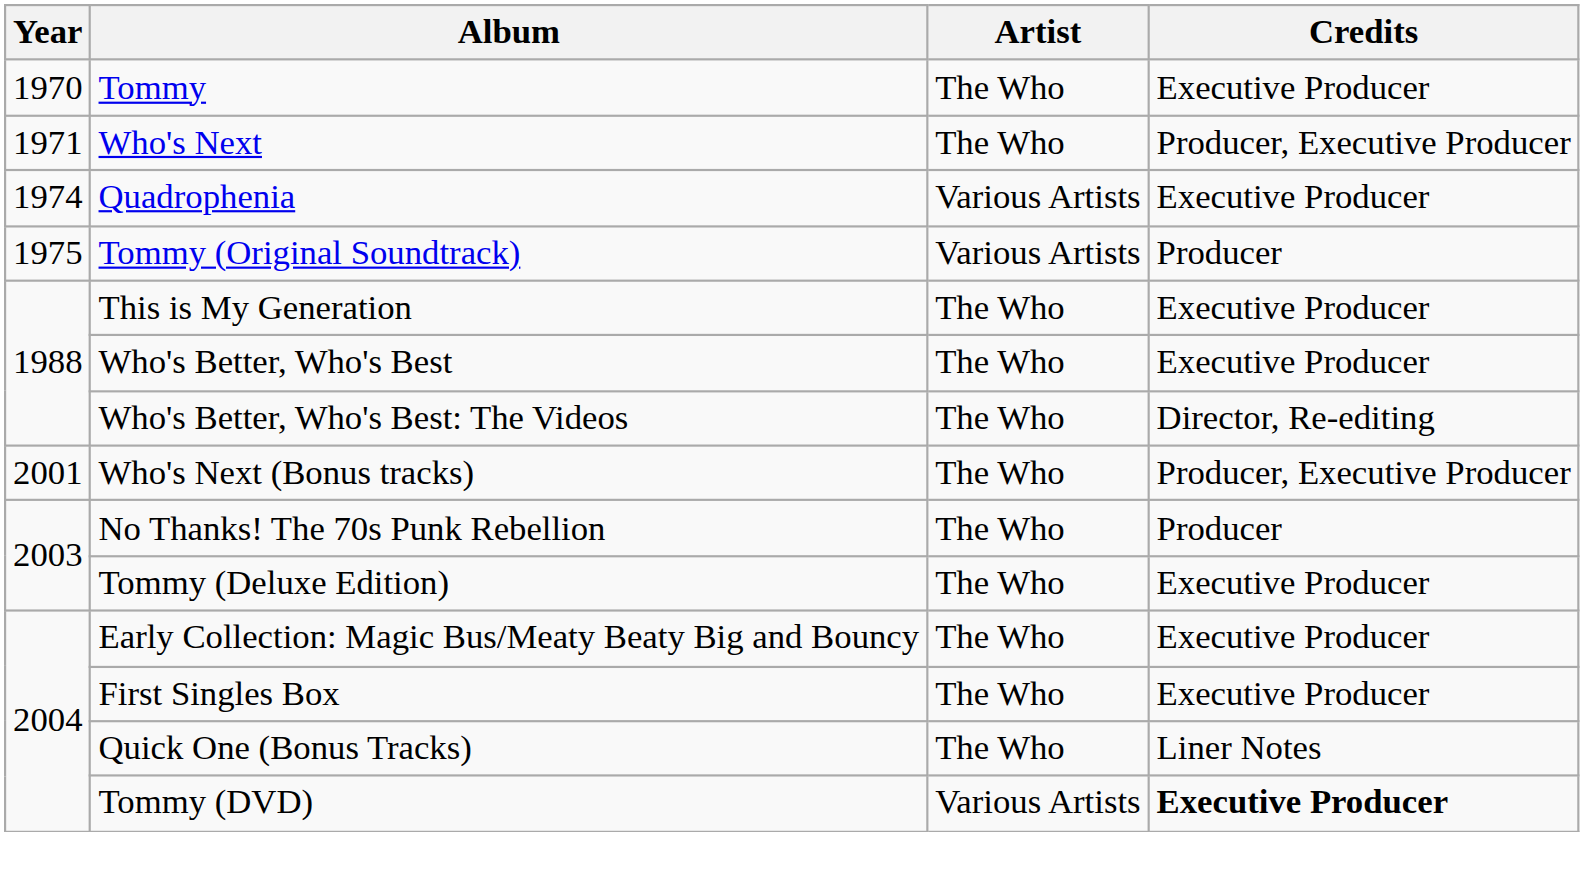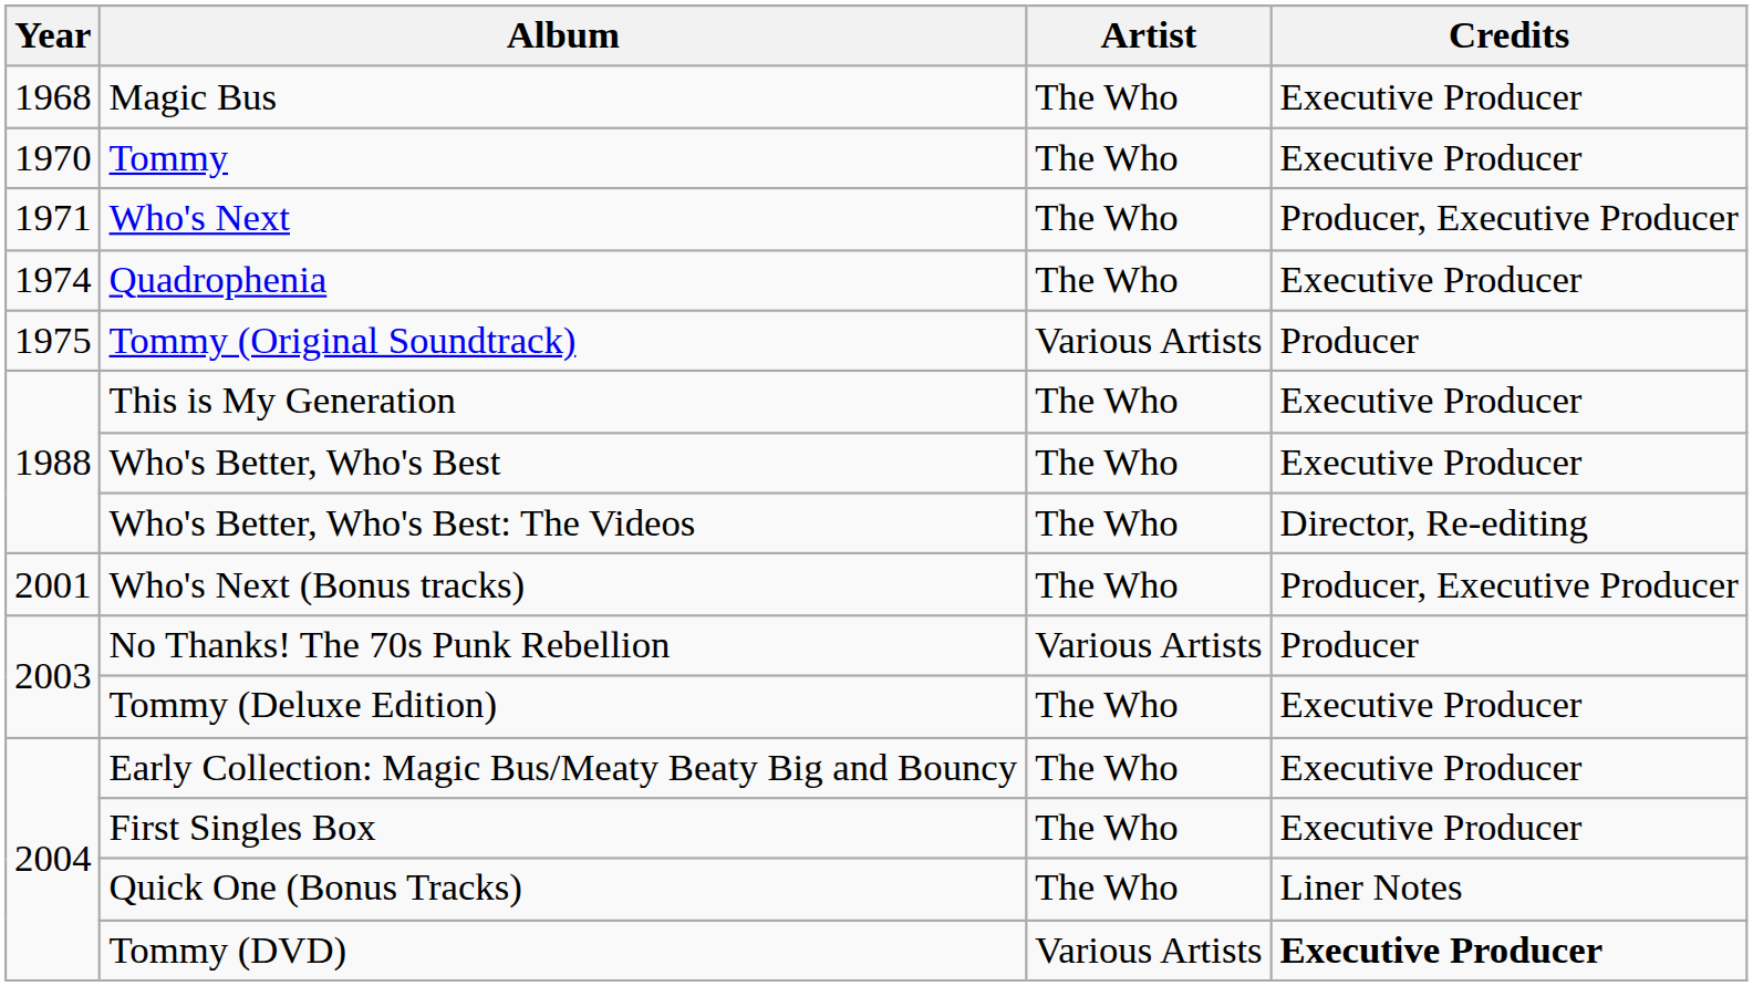+ row: 1968 | Magic Bus | The Who | Executive Producer
Quadrophenia | Artist: Various Artists -> The Who
No Thanks! The 70s Punk Rebellion | Artist: The Who -> Various Artists
